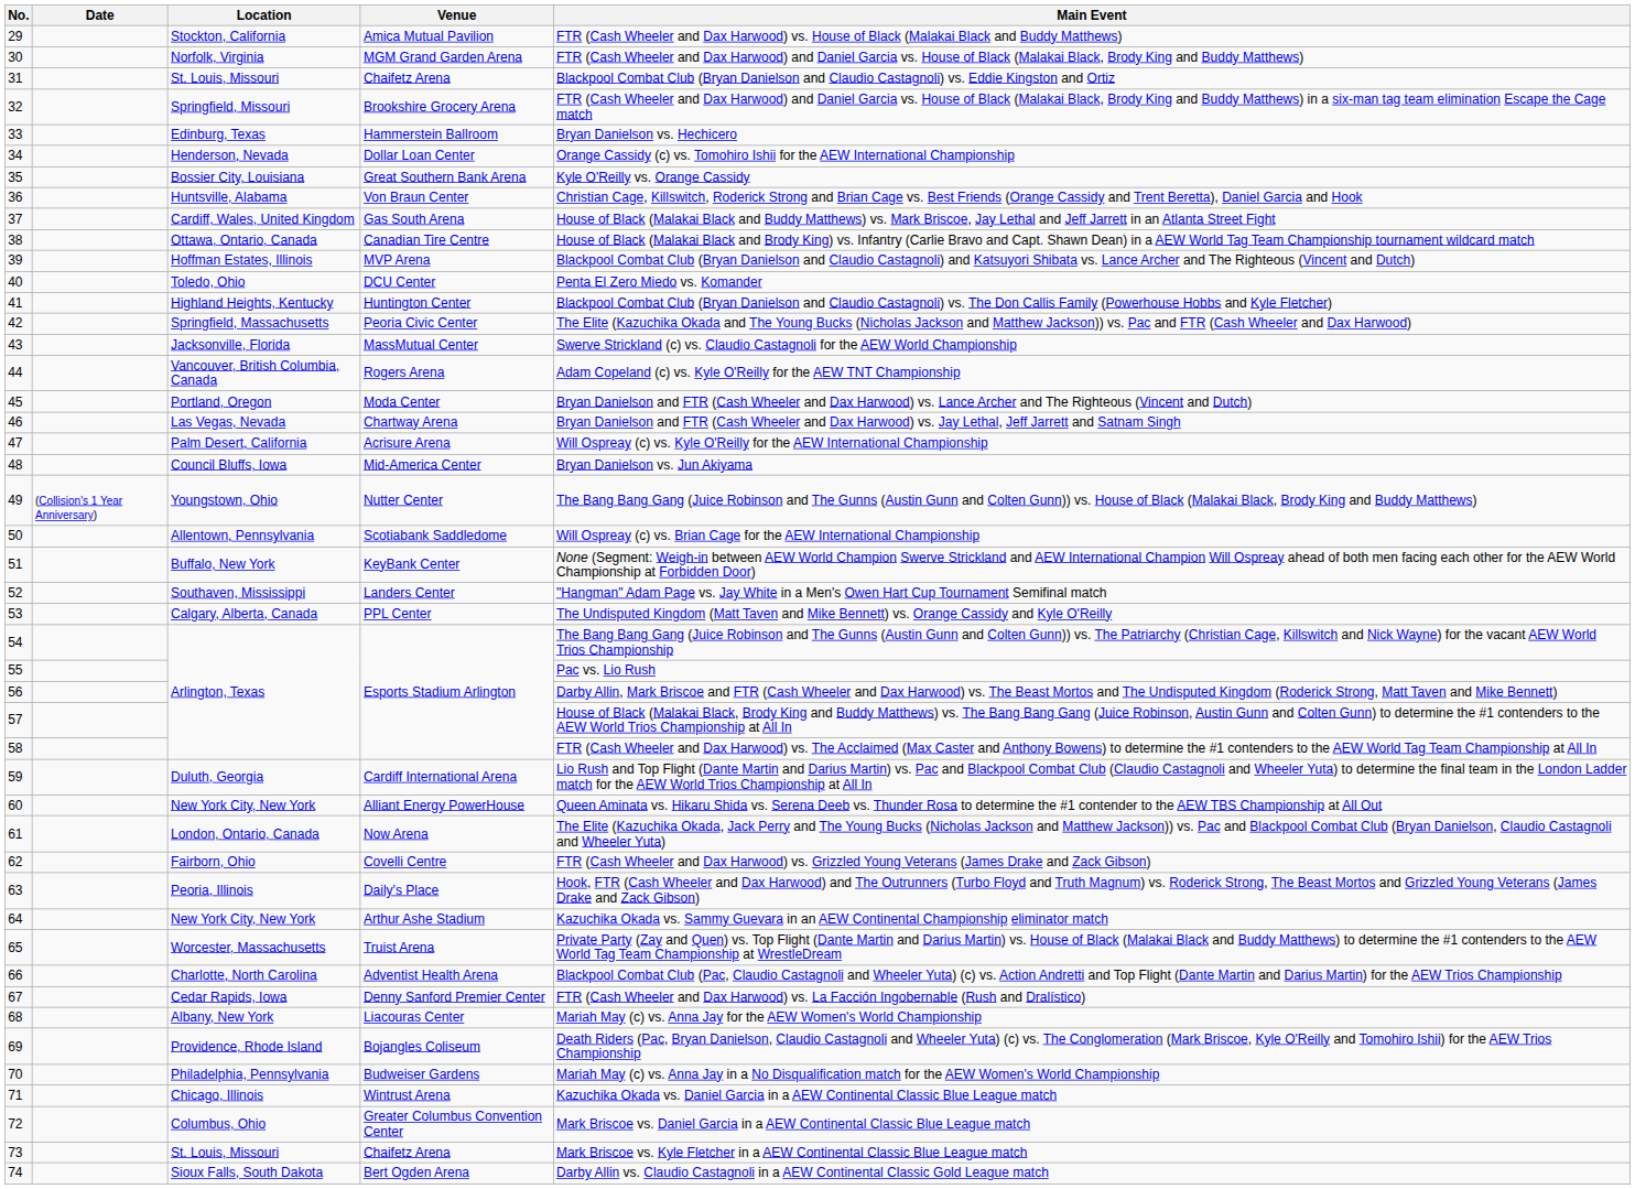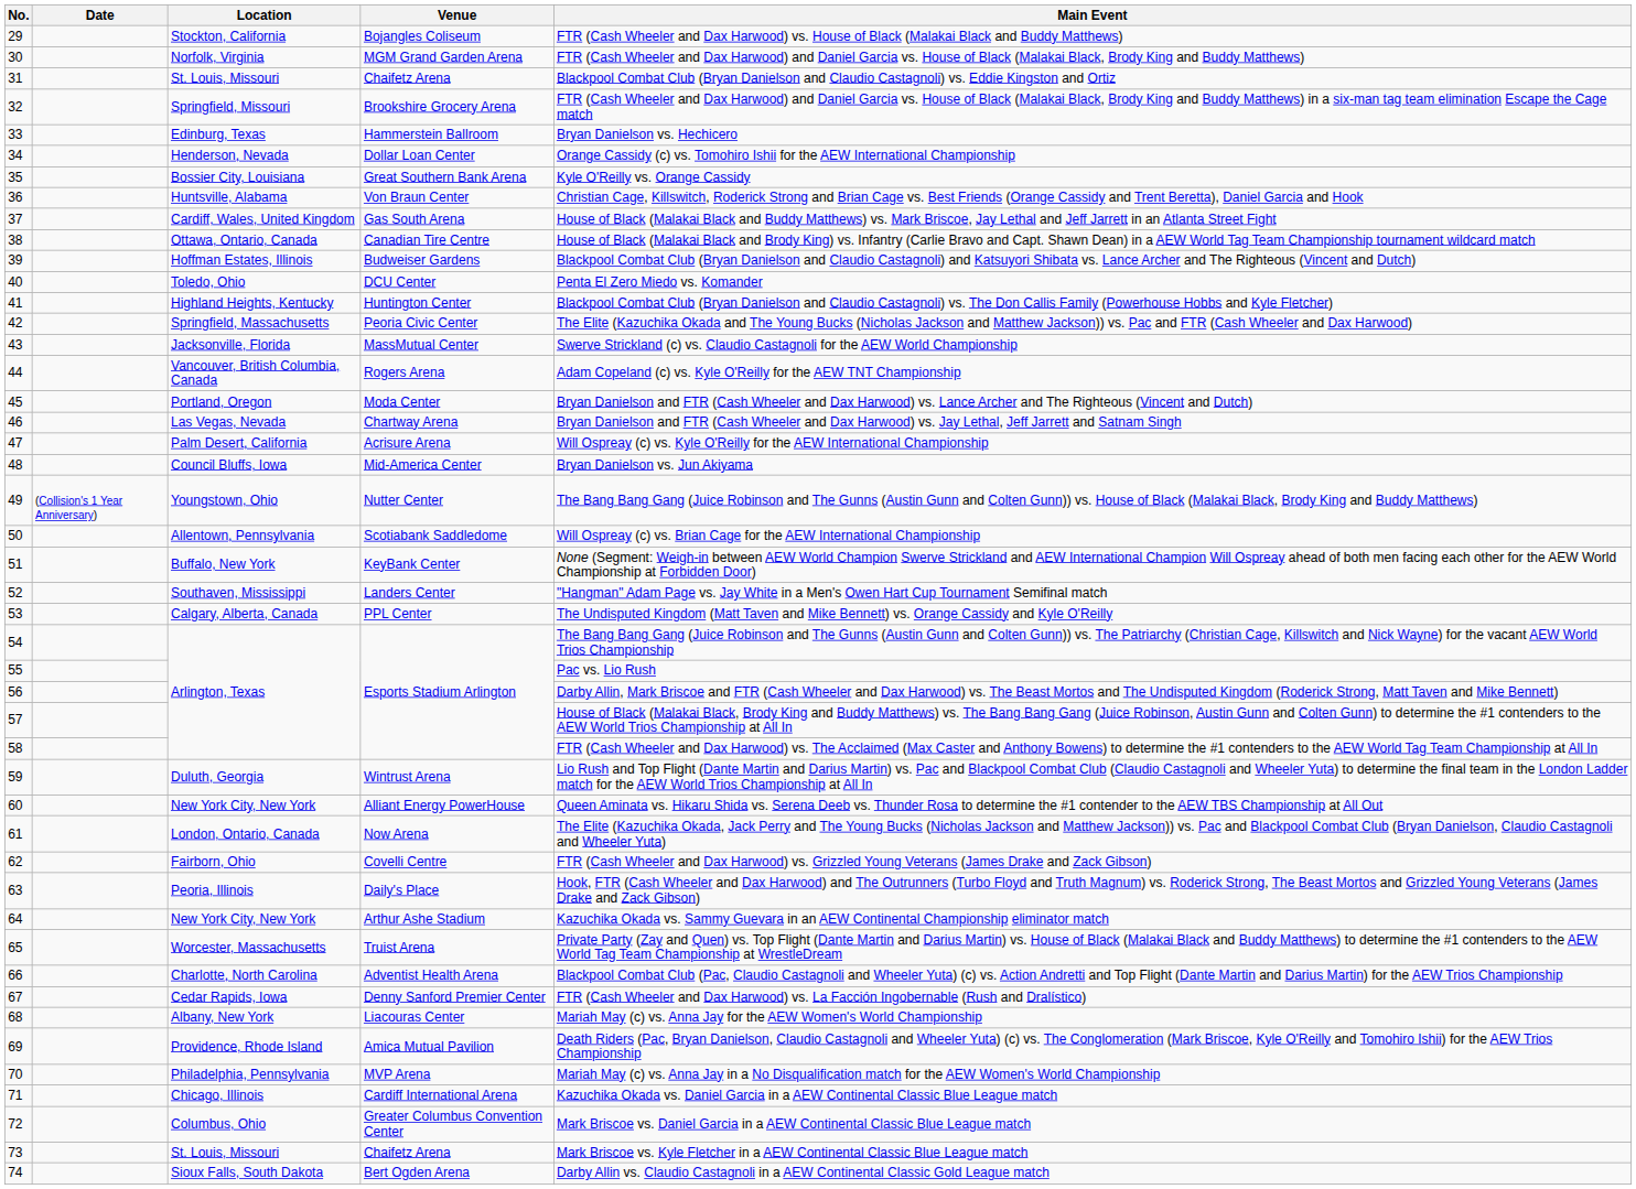29 | Venue: Amica Mutual Pavilion -> Bojangles Coliseum
39 | Venue: MVP Arena -> Budweiser Gardens
59 | Venue: Cardiff International Arena -> Wintrust Arena
69 | Venue: Bojangles Coliseum -> Amica Mutual Pavilion
70 | Venue: Budweiser Gardens -> MVP Arena
71 | Venue: Wintrust Arena -> Cardiff International Arena
